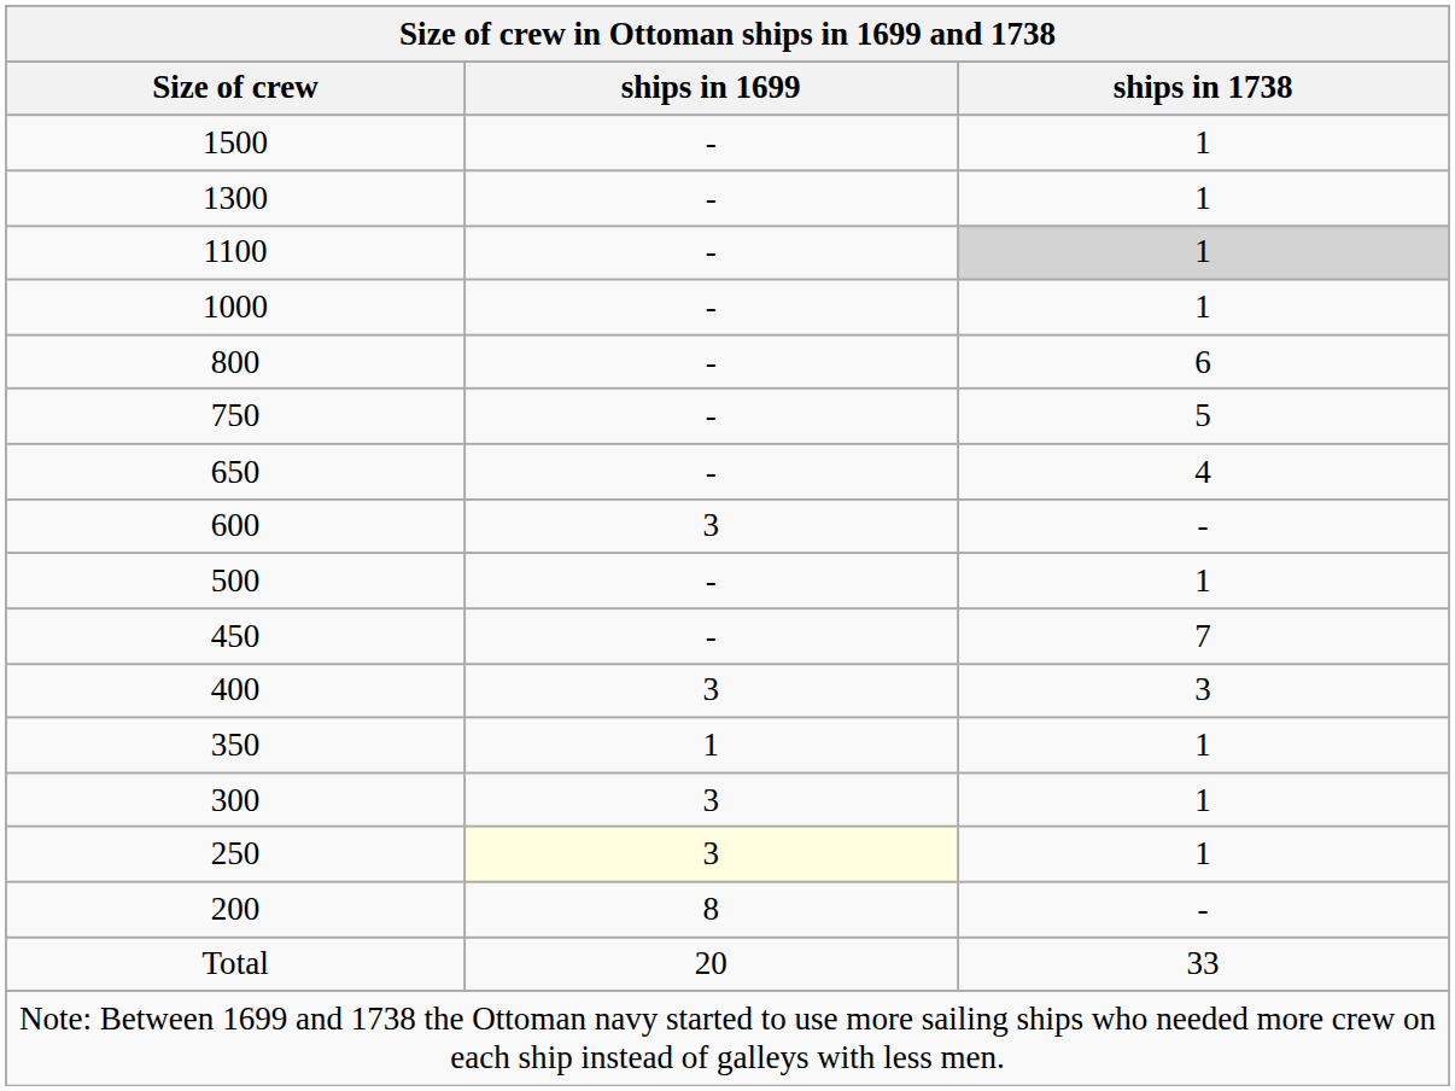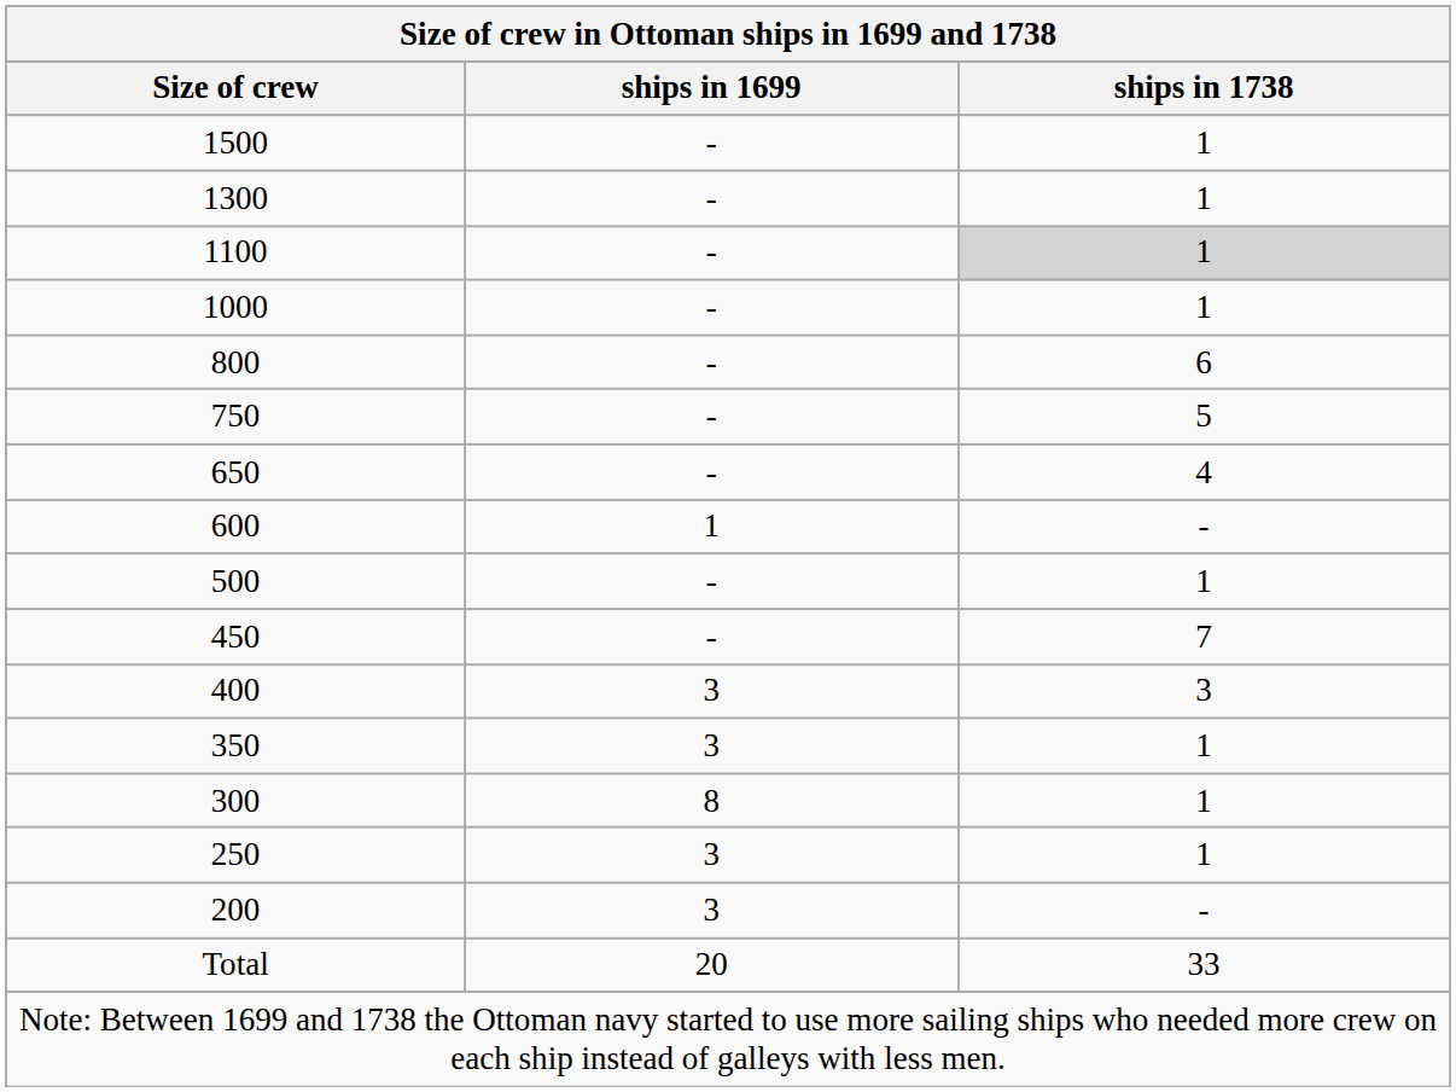600 | ships in 1699: 3 -> 1
350 | ships in 1699: 1 -> 3
300 | ships in 1699: 3 -> 8
250 | ships in 1699: lightyellow background -> no background
200 | ships in 1699: 8 -> 3
